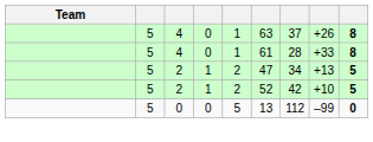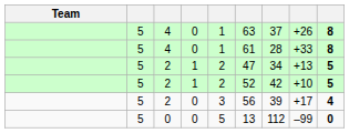+ row: 5 | 2 | 0 | 3 | 56 | 39 | +17 | 4
